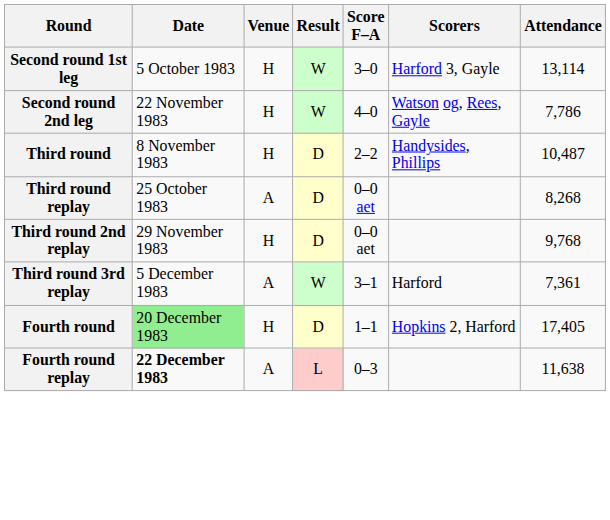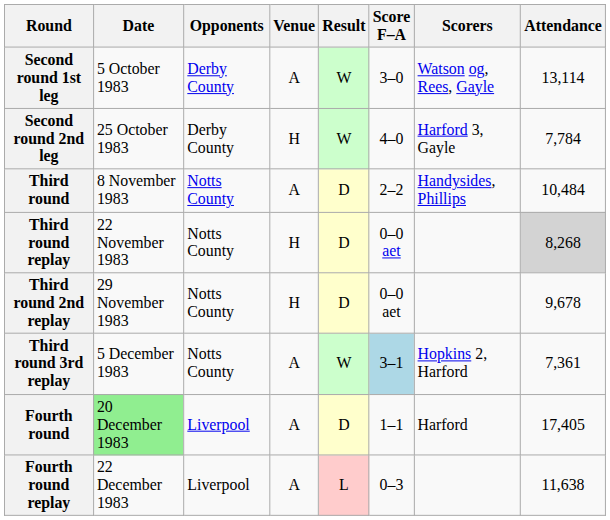+ column: Opponents | Derby County | Derby County | Notts County | Notts County | Notts County | Notts County | Liverpool | Liverpool
Second round 1st leg | Venue: H -> A
Second round 1st leg | Scorers: Harford 3, Gayle -> Watson og, Rees, Gayle
Second round 2nd leg | Date: 22 November 1983 -> 25 October 1983
Second round 2nd leg | Scorers: Watson og, Rees, Gayle -> Harford 3, Gayle
Second round 2nd leg | Attendance: 7,786 -> 7,784
Third round | Venue: H -> A
Third round | Attendance: 10,487 -> 10,484
Third round replay | Date: 25 October 1983 -> 22 November 1983
Third round replay | Venue: A -> H
Third round replay | Attendance: no background -> lightgrey background
Third round 2nd replay | Attendance: 9,768 -> 9,678
Third round 3rd replay | Score F–A: no background -> lightblue background
Third round 3rd replay | Scorers: Harford -> Hopkins 2, Harford
Fourth round | Venue: H -> A
Fourth round | Scorers: Hopkins 2, Harford -> Harford
Fourth round replay | Date: bold -> normal
